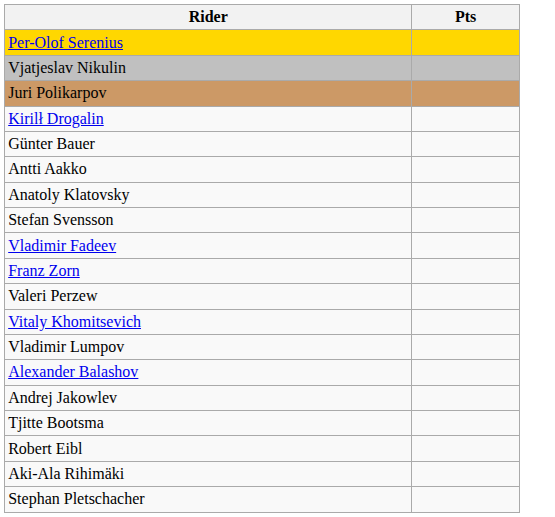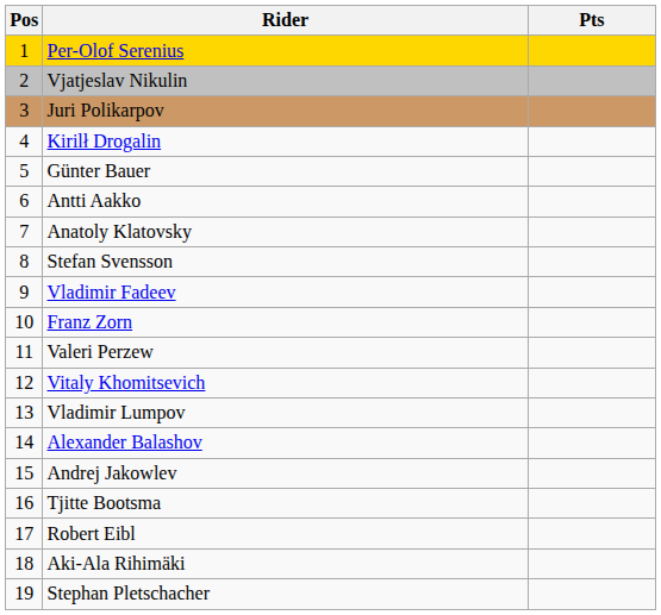+ column: Pos | 1 | 2 | 3 | 4 | 5 | 6 | 7 | 8 | 9 | 10 | 11 | 12 | 13 | 14 | 15 | 16 | 17 | 18 | 19
